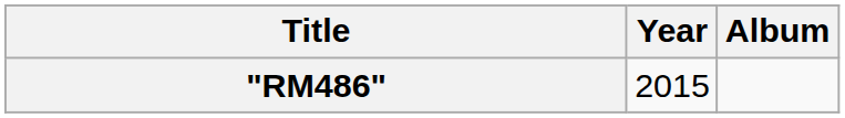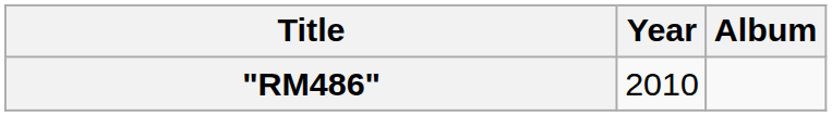"RM486" | Year: 2015 -> 2010
